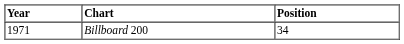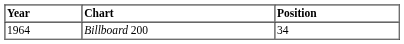Billboard 200 | Year: 1971 -> 1964
